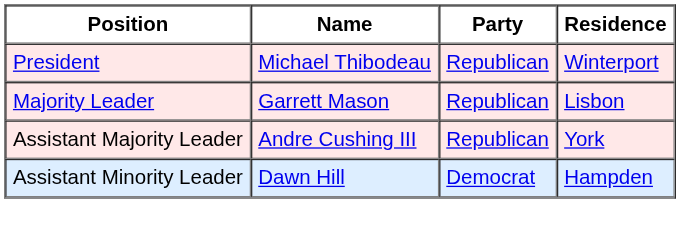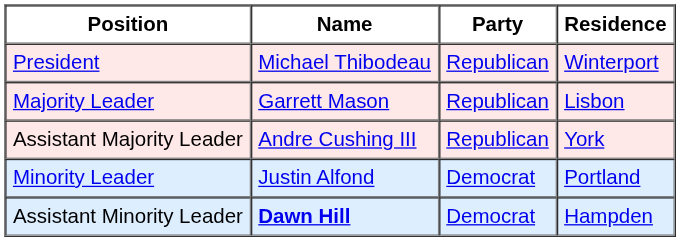+ row: Minority Leader | Justin Alfond | Democrat | Portland
Assistant Minority Leader | Name: normal -> bold
